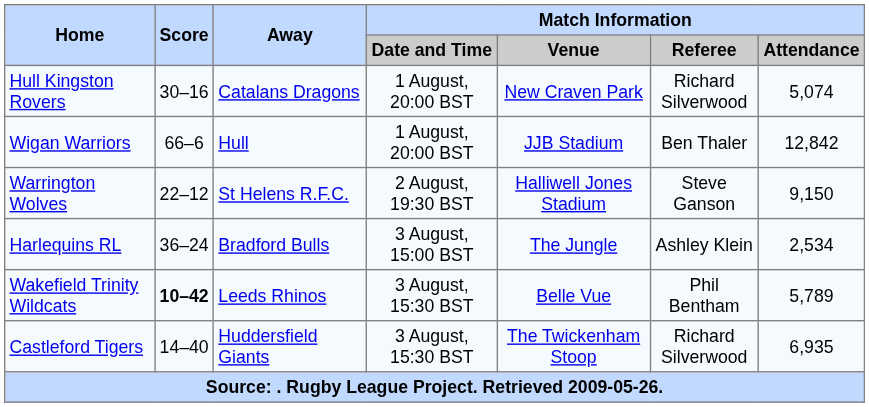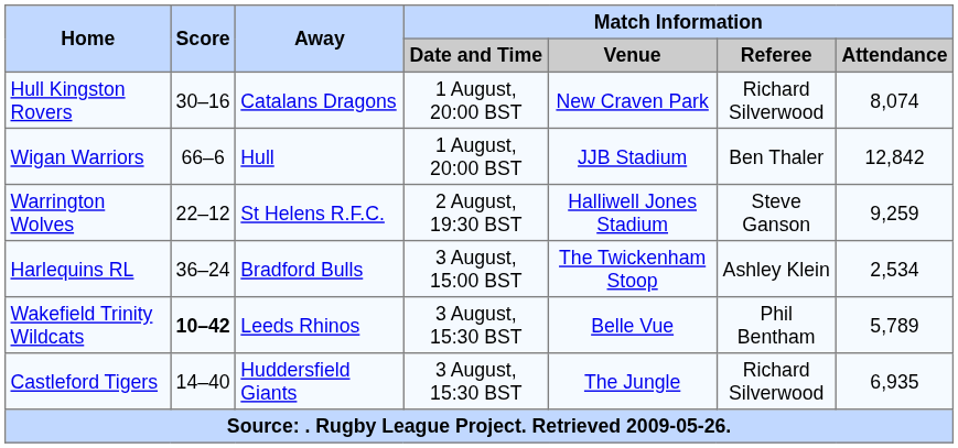Hull Kingston Rovers | Match Information / Attendance: 5,074 -> 8,074
Warrington Wolves | Match Information / Attendance: 9,150 -> 9,259
Harlequins RL | Match Information / Venue: The Jungle -> The Twickenham Stoop
Castleford Tigers | Match Information / Venue: The Twickenham Stoop -> The Jungle
